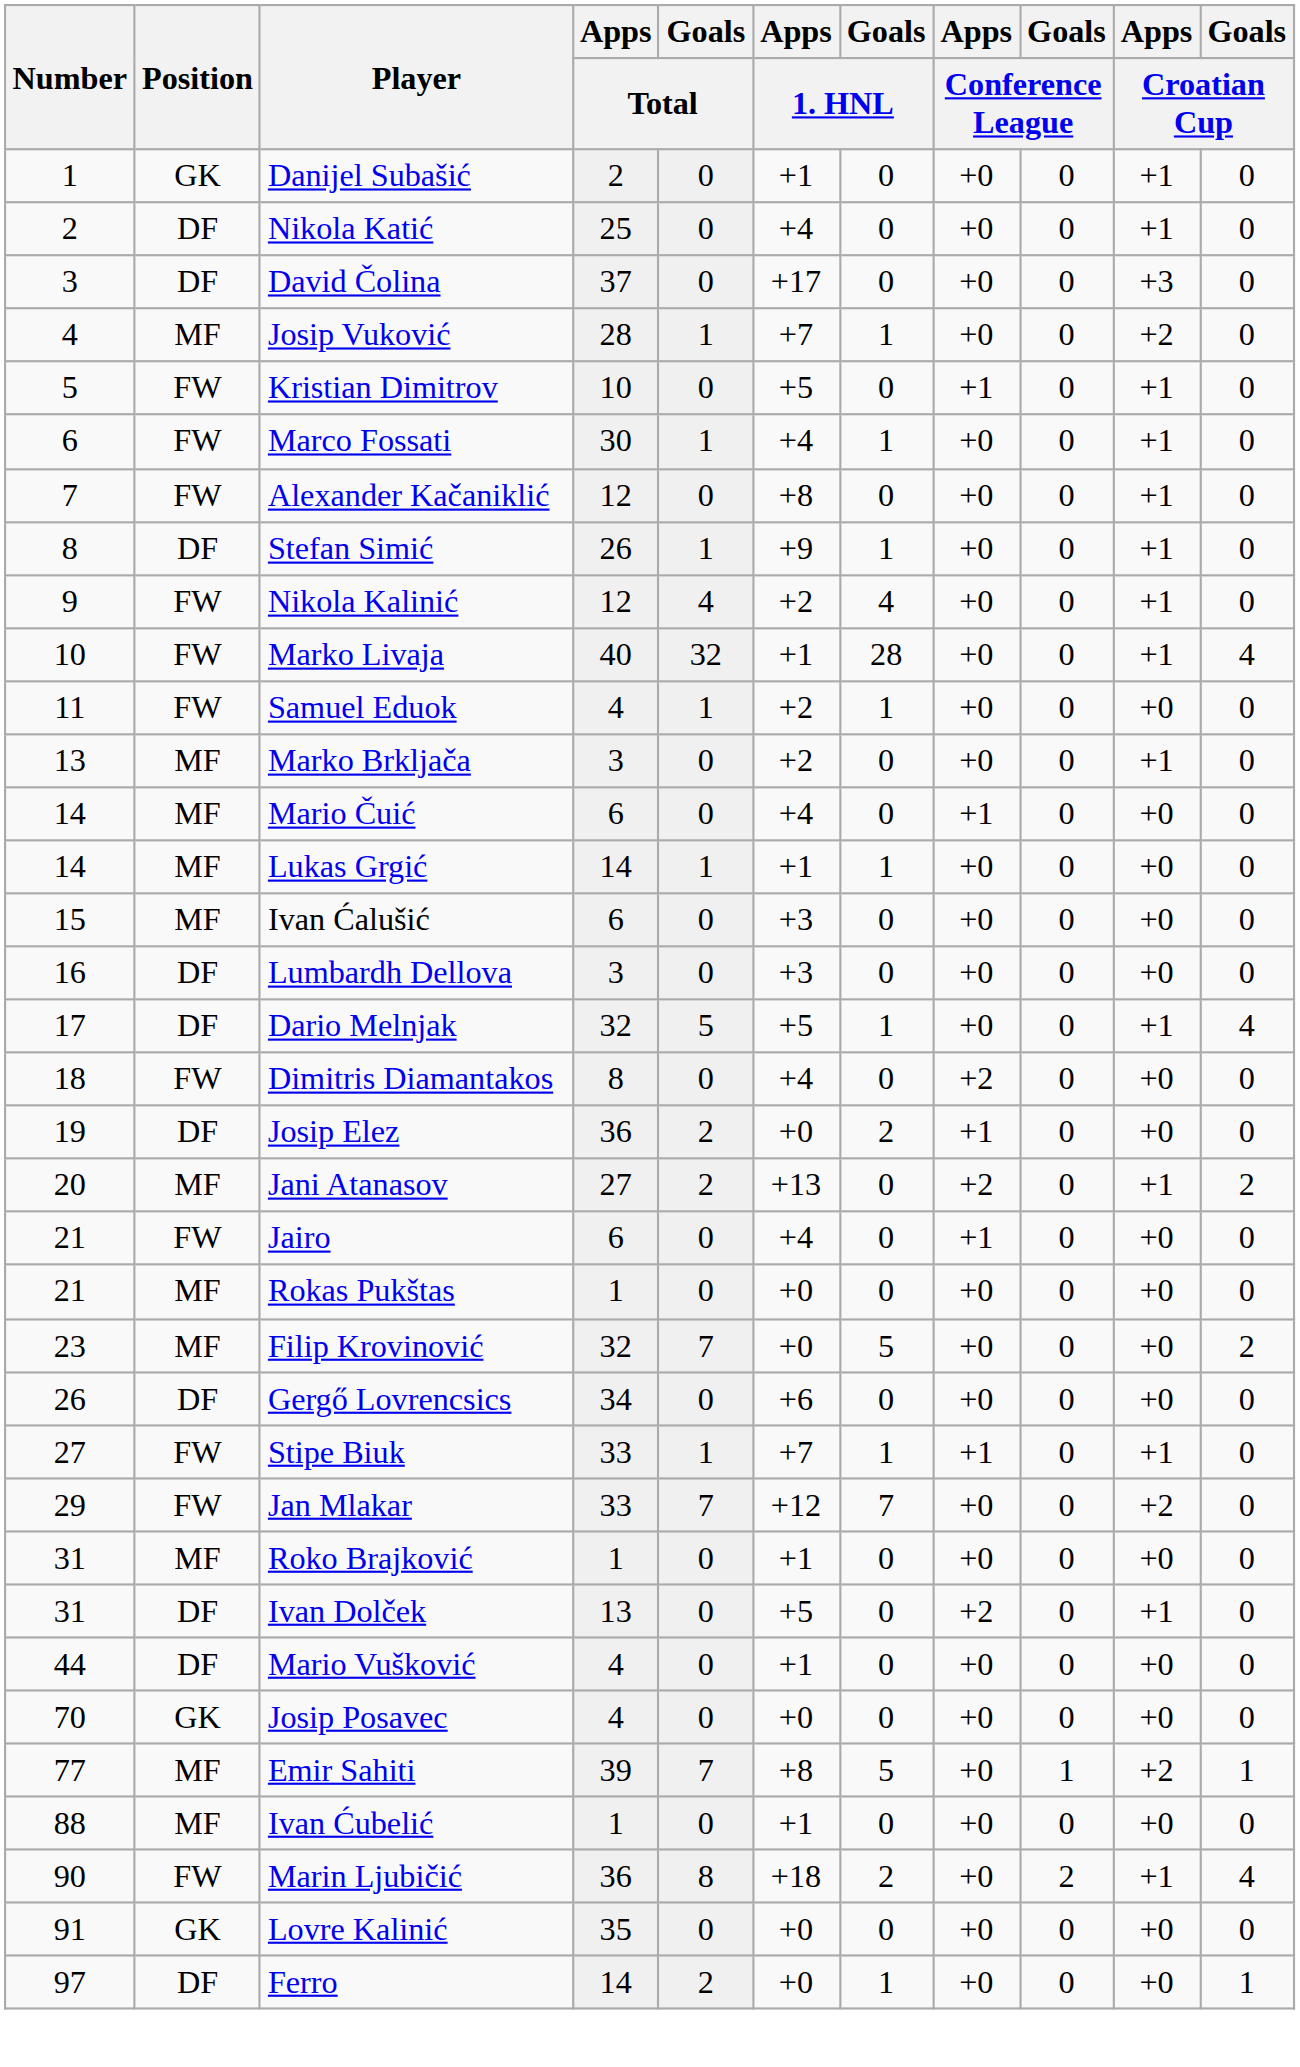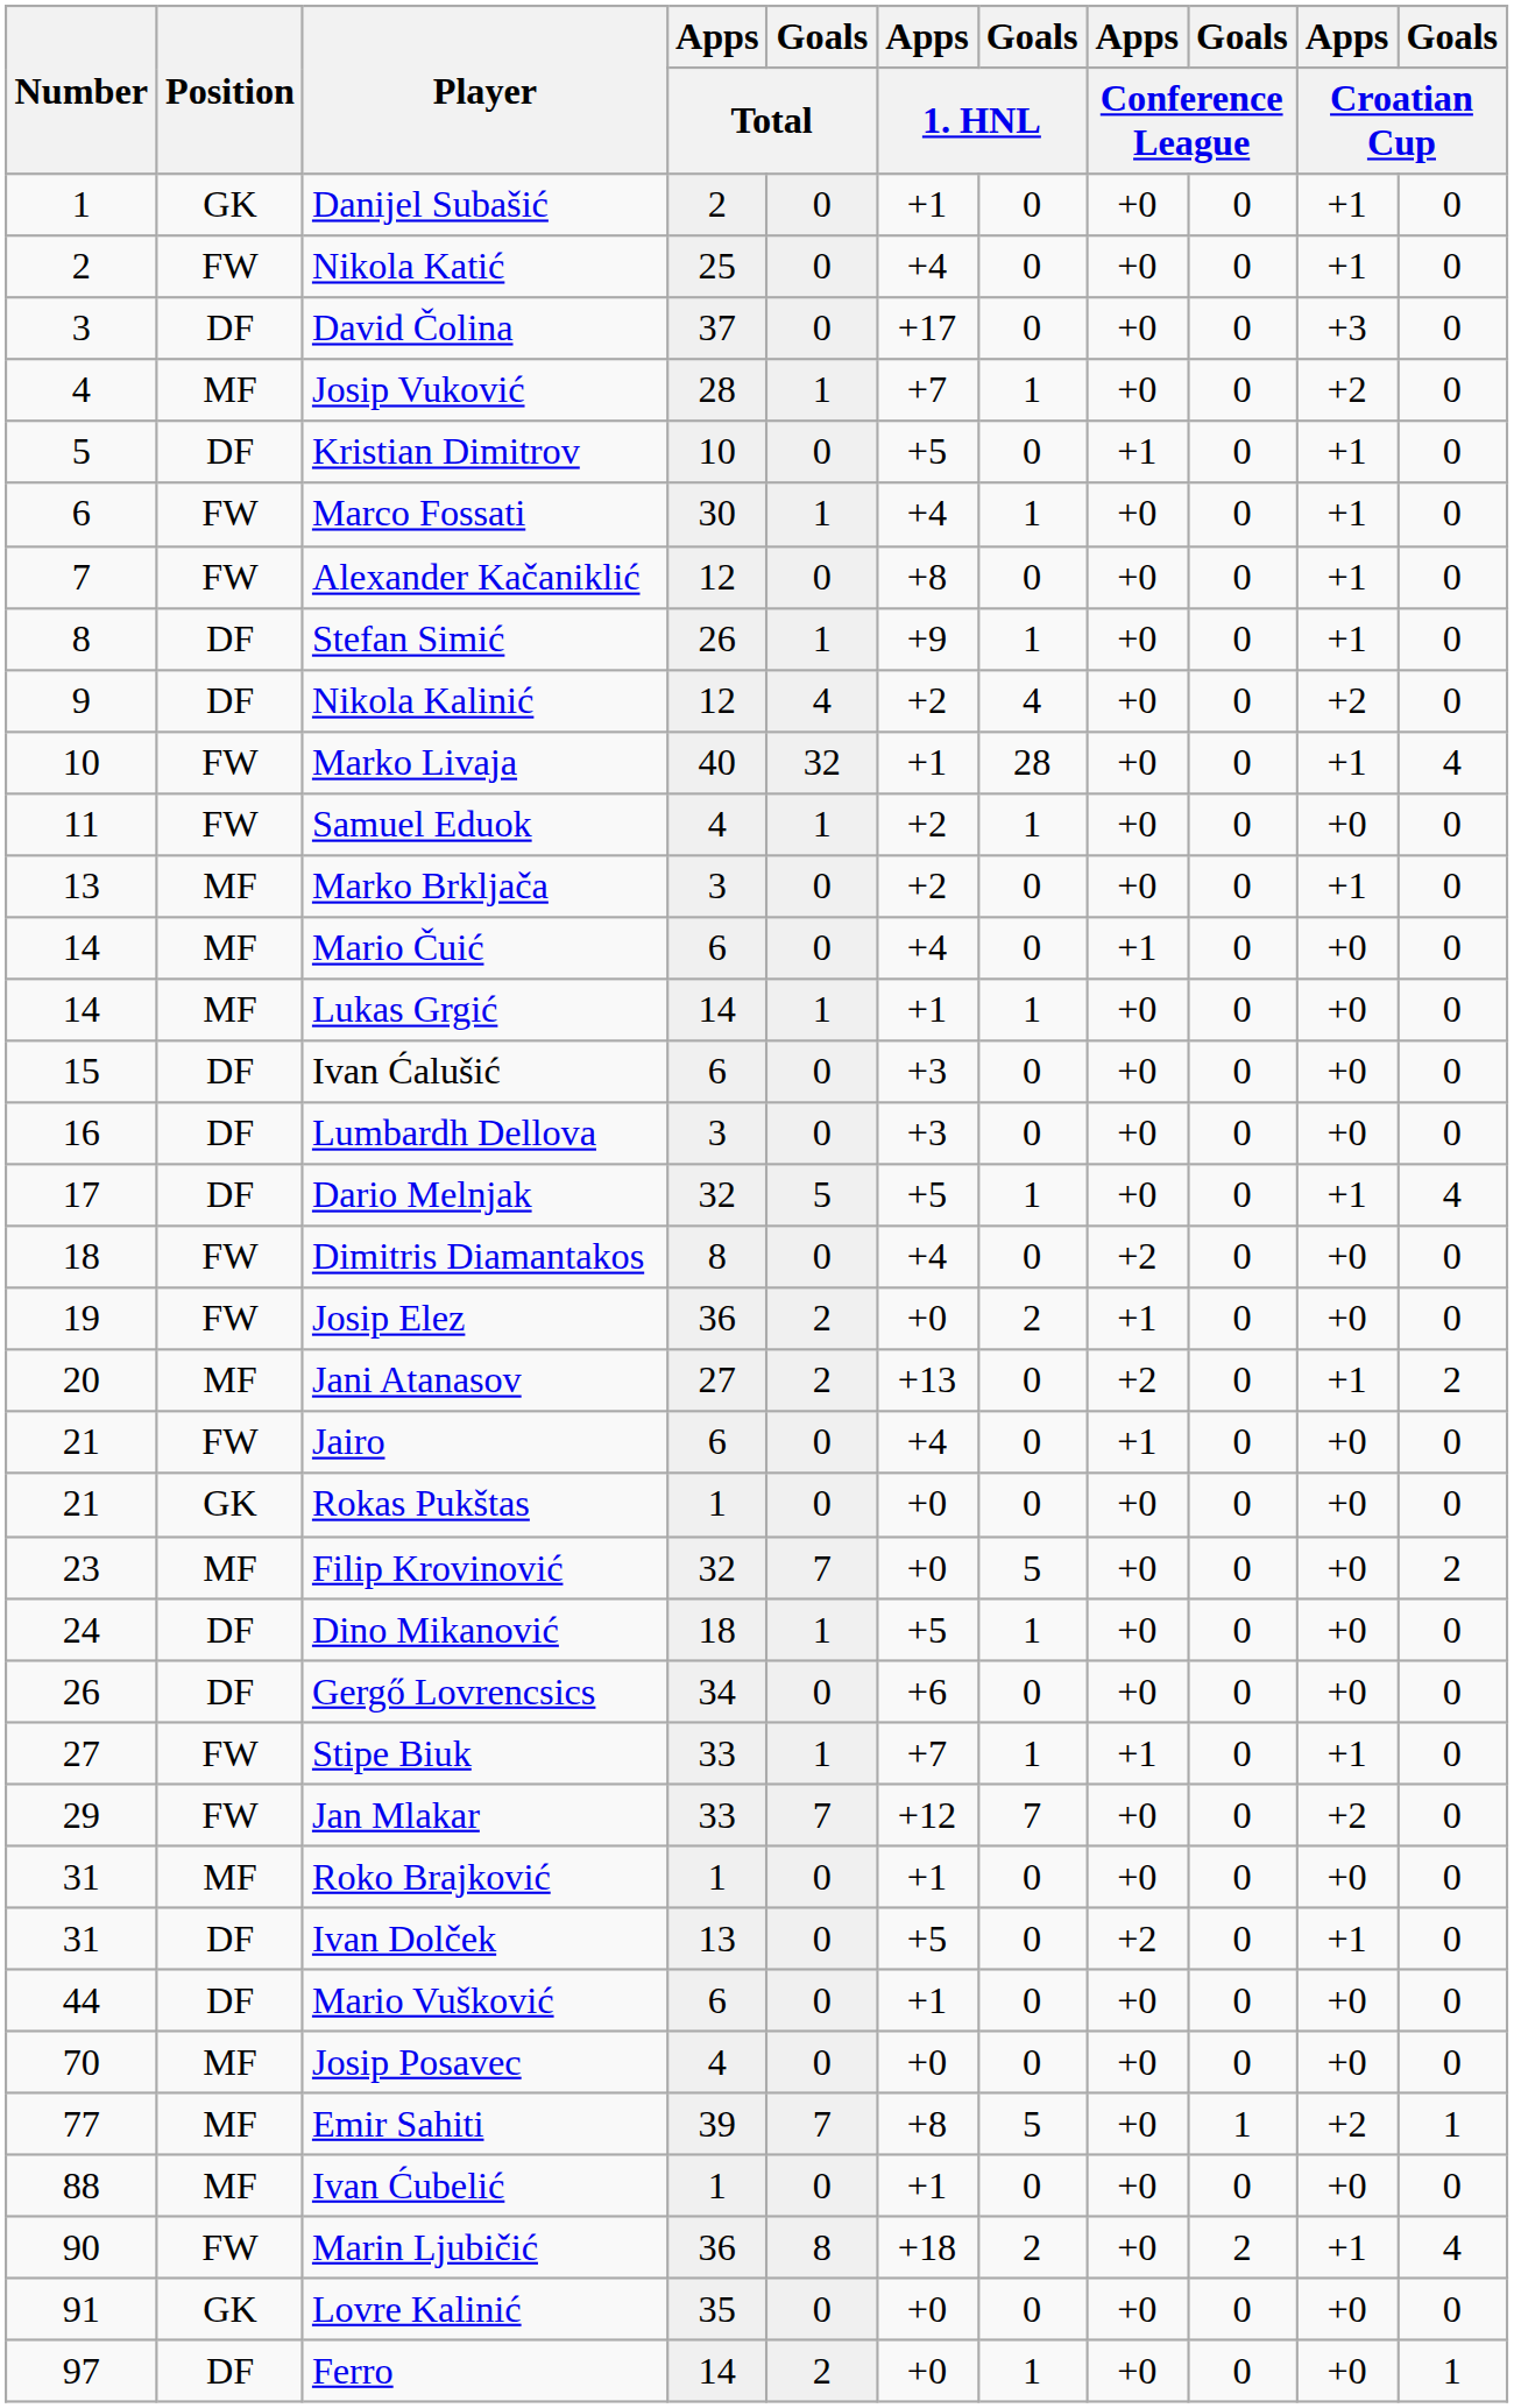Nikola Katić | Position: DF -> FW
Kristian Dimitrov | Position: FW -> DF
Nikola Kalinić | Position: FW -> DF
Nikola Kalinić | Apps / Croatian Cup: +1 -> +2
Ivan Ćalušić | Position: MF -> DF
Josip Elez | Position: DF -> FW
Rokas Pukštas | Position: MF -> GK
+ row: 24 | DF | Dino Mikanović | 18 | 1 | +5 | 1 | +0 | 0 | +0 | 0
Mario Vušković | Apps / Total: 4 -> 6
Josip Posavec | Position: GK -> MF
